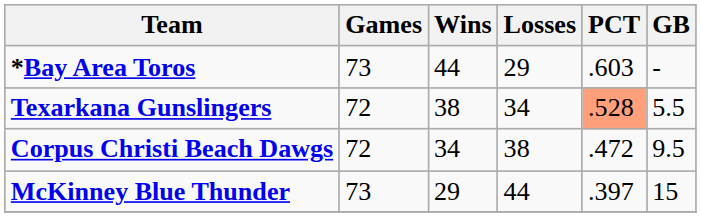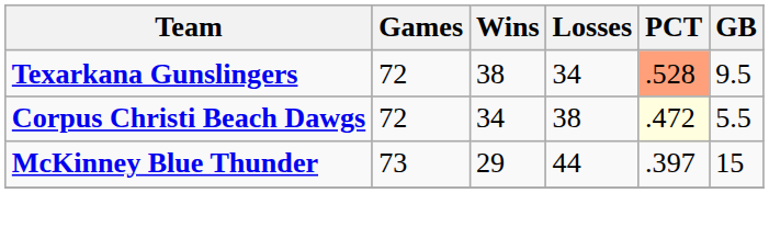- row: *Bay Area Toros | 73 | 44 | 29 | .603 | -
Texarkana Gunslingers | GB: 5.5 -> 9.5
Corpus Christi Beach Dawgs | PCT: no background -> lightyellow background
Corpus Christi Beach Dawgs | GB: 9.5 -> 5.5
